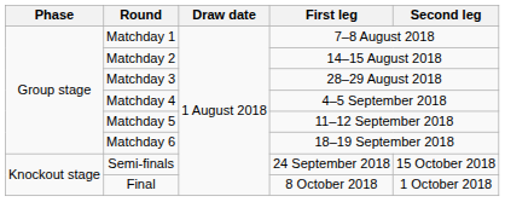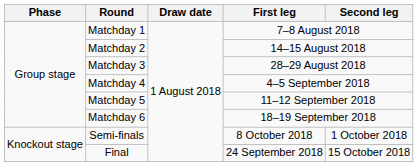Semi-finals | First leg: 24 September 2018 -> 8 October 2018
Semi-finals | Second leg: 15 October 2018 -> 1 October 2018
Final | First leg: 8 October 2018 -> 24 September 2018
Final | Second leg: 1 October 2018 -> 15 October 2018
